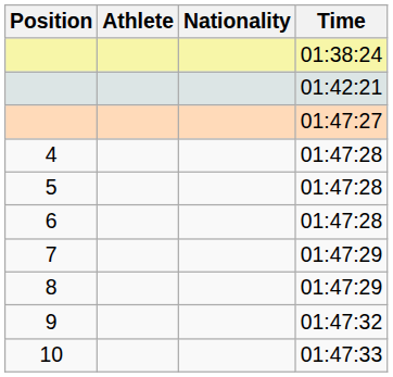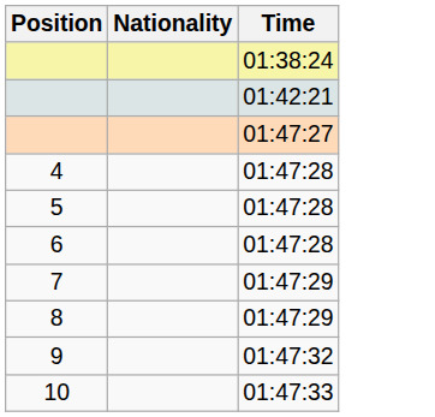- column: Athlete
